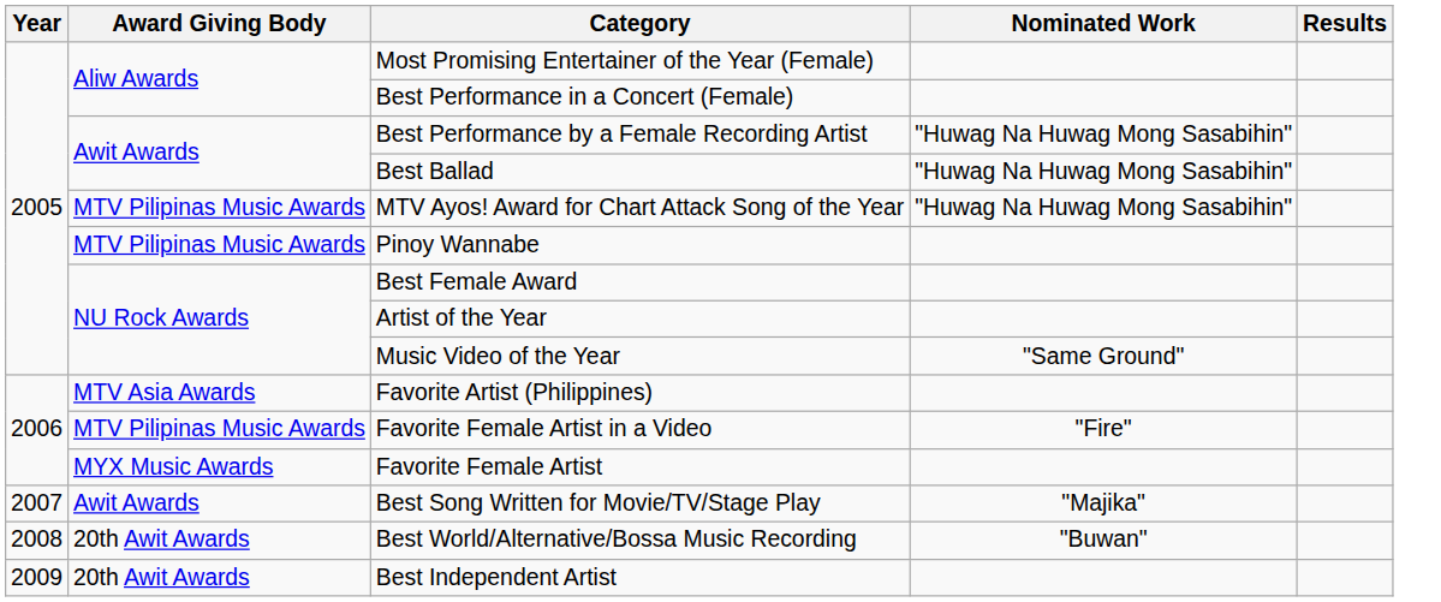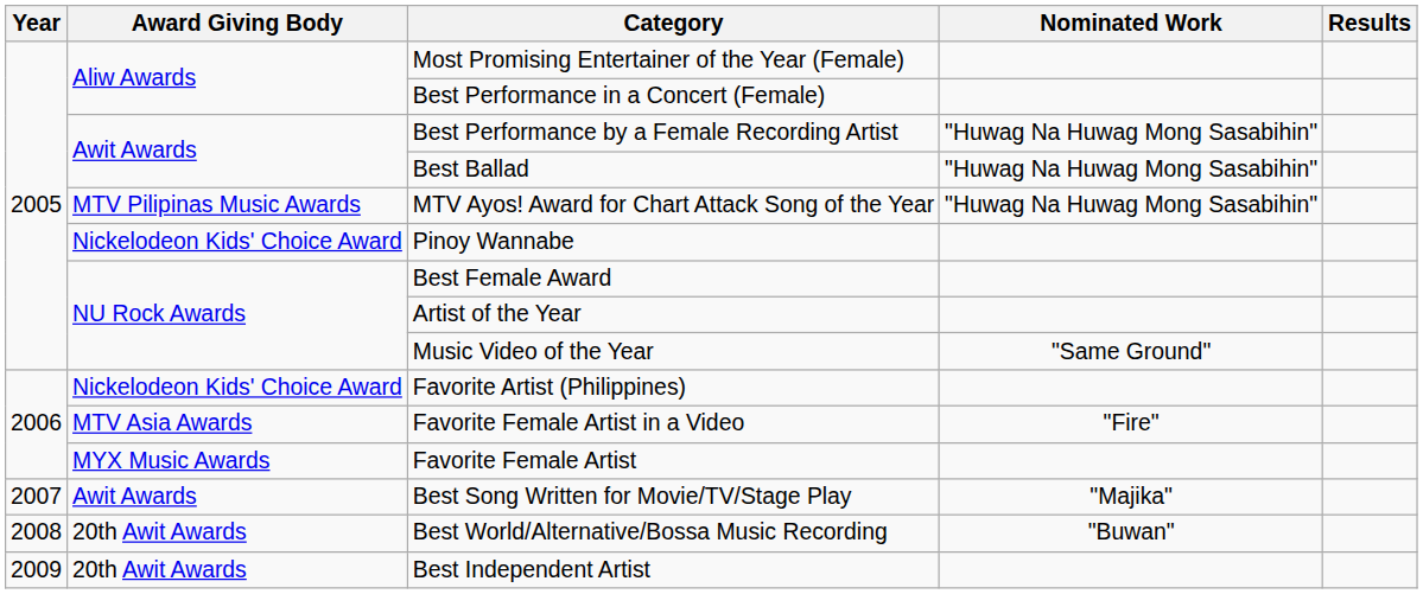Pinoy Wannabe | Award Giving Body: MTV Pilipinas Music Awards -> Nickelodeon Kids' Choice Award
Favorite Artist (Philippines) | Award Giving Body: MTV Asia Awards -> Nickelodeon Kids' Choice Award
Favorite Female Artist in a Video | Award Giving Body: MTV Pilipinas Music Awards -> MTV Asia Awards
